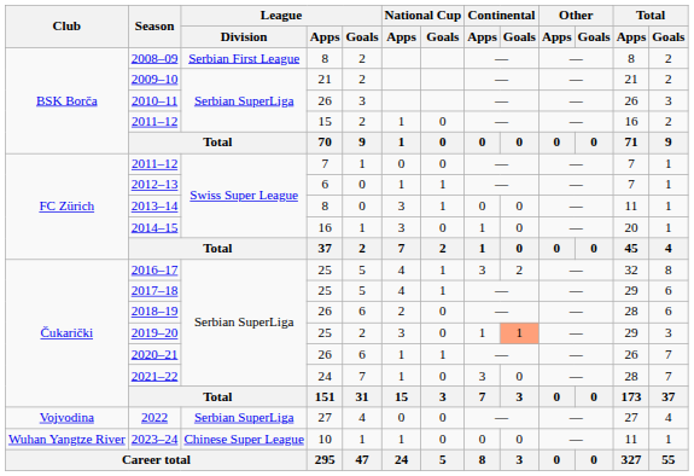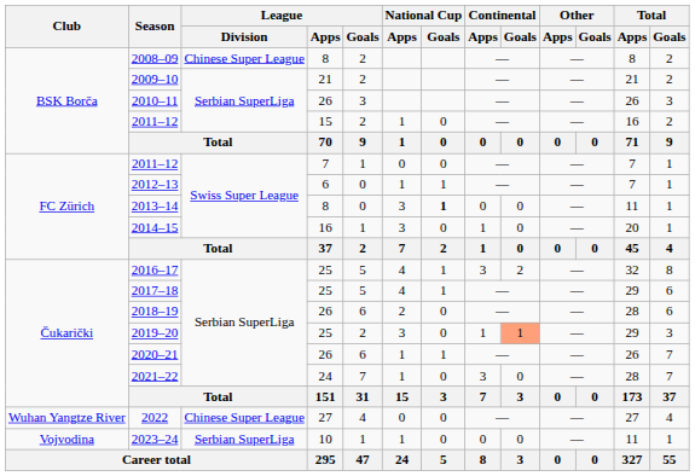2008–09 | League / Division: Serbian First League -> Chinese Super League
2013–14 | National Cup / Goals: normal -> bold
2022 | Club: Vojvodina -> Wuhan Yangtze River
2022 | League / Division: Serbian SuperLiga -> Chinese Super League
2023–24 | Club: Wuhan Yangtze River -> Vojvodina
2023–24 | League / Division: Chinese Super League -> Serbian SuperLiga
